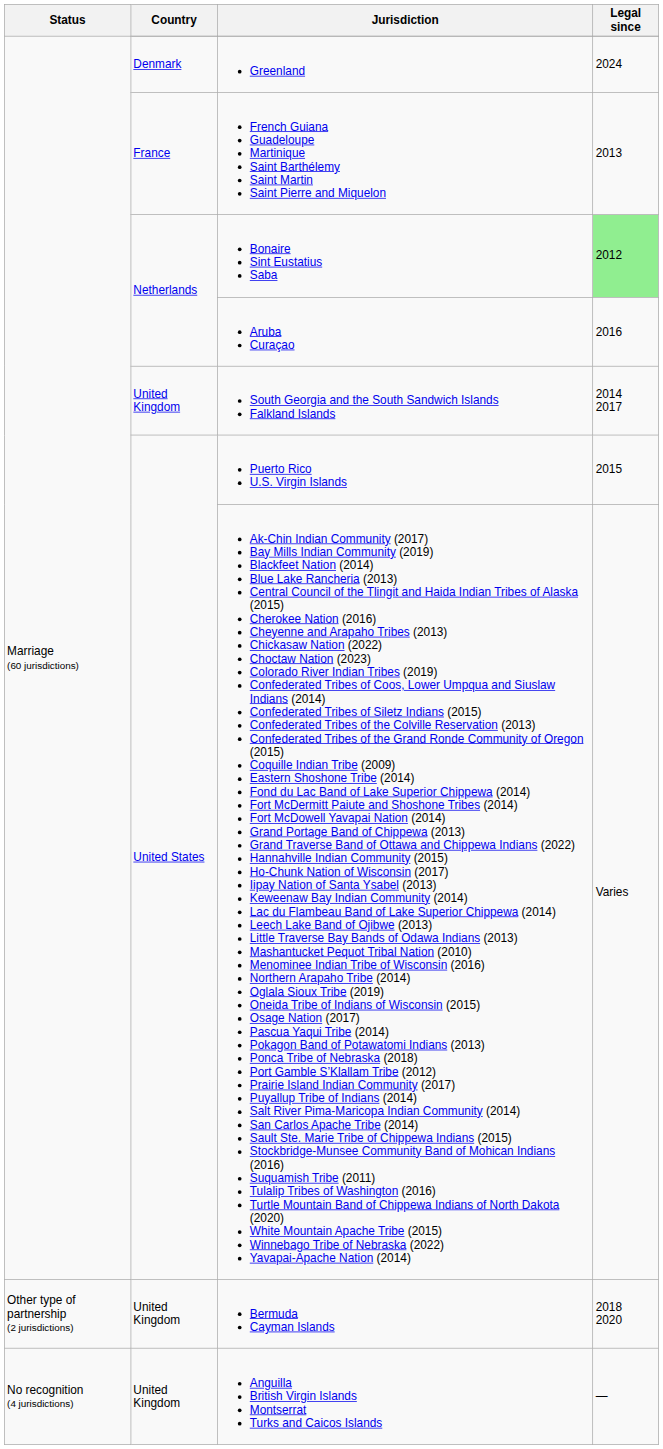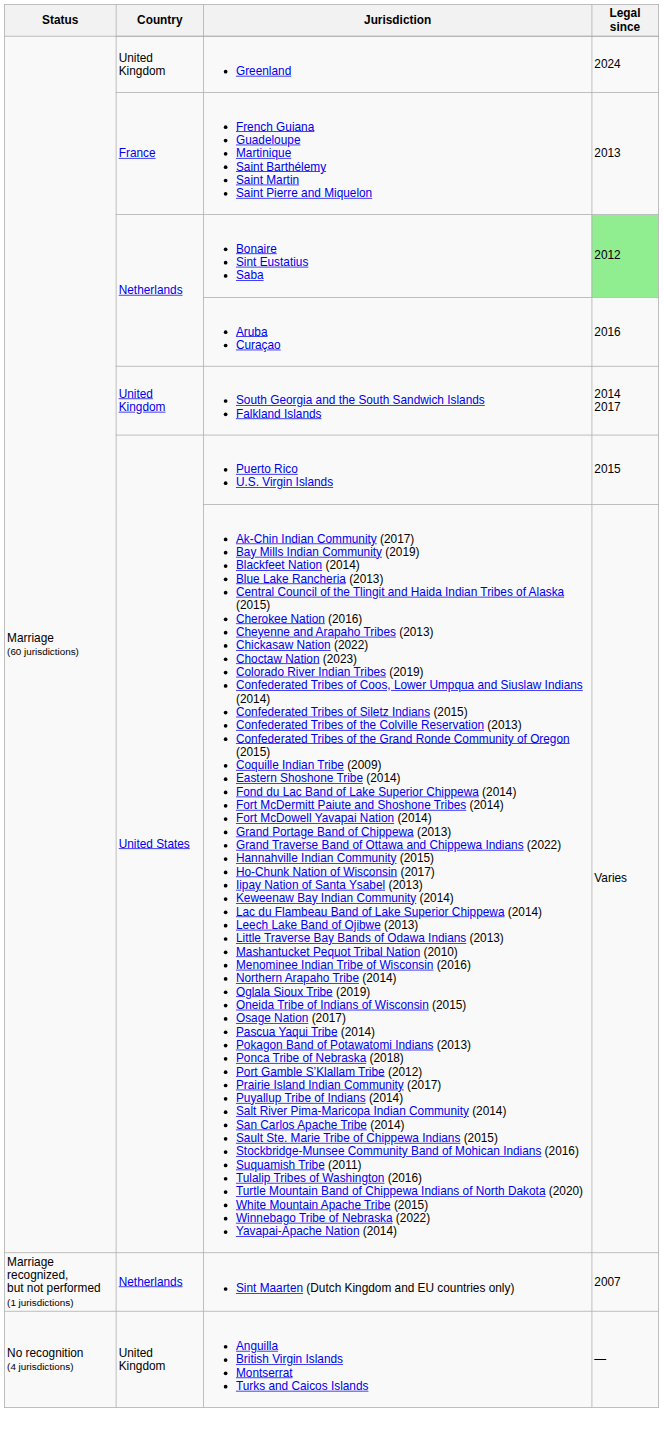Greenland | Country: Denmark -> United Kingdom
- row: Other type of partnership (2 jurisdictions) | United Kingdom | Bermuda Cayman Islands | 2018 2020
+ row: Marriage recognized, but not performed (1 jurisdictions) | Netherlands | Sint Maarten (Dutch Kingdom and EU countries only) | 2007
